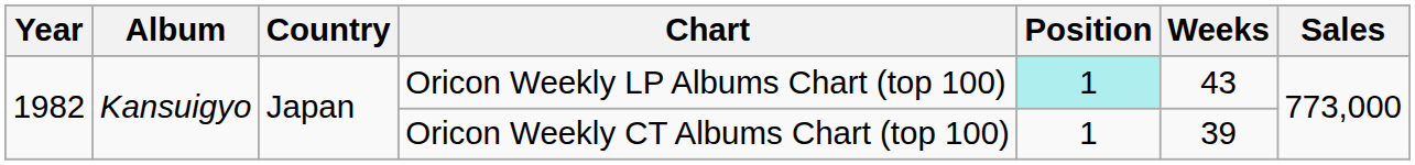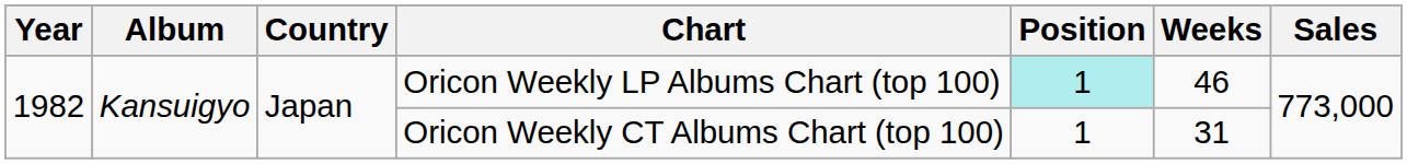Oricon Weekly LP Albums Chart (top 100) | Weeks: 43 -> 46
Oricon Weekly CT Albums Chart (top 100) | Weeks: 39 -> 31
